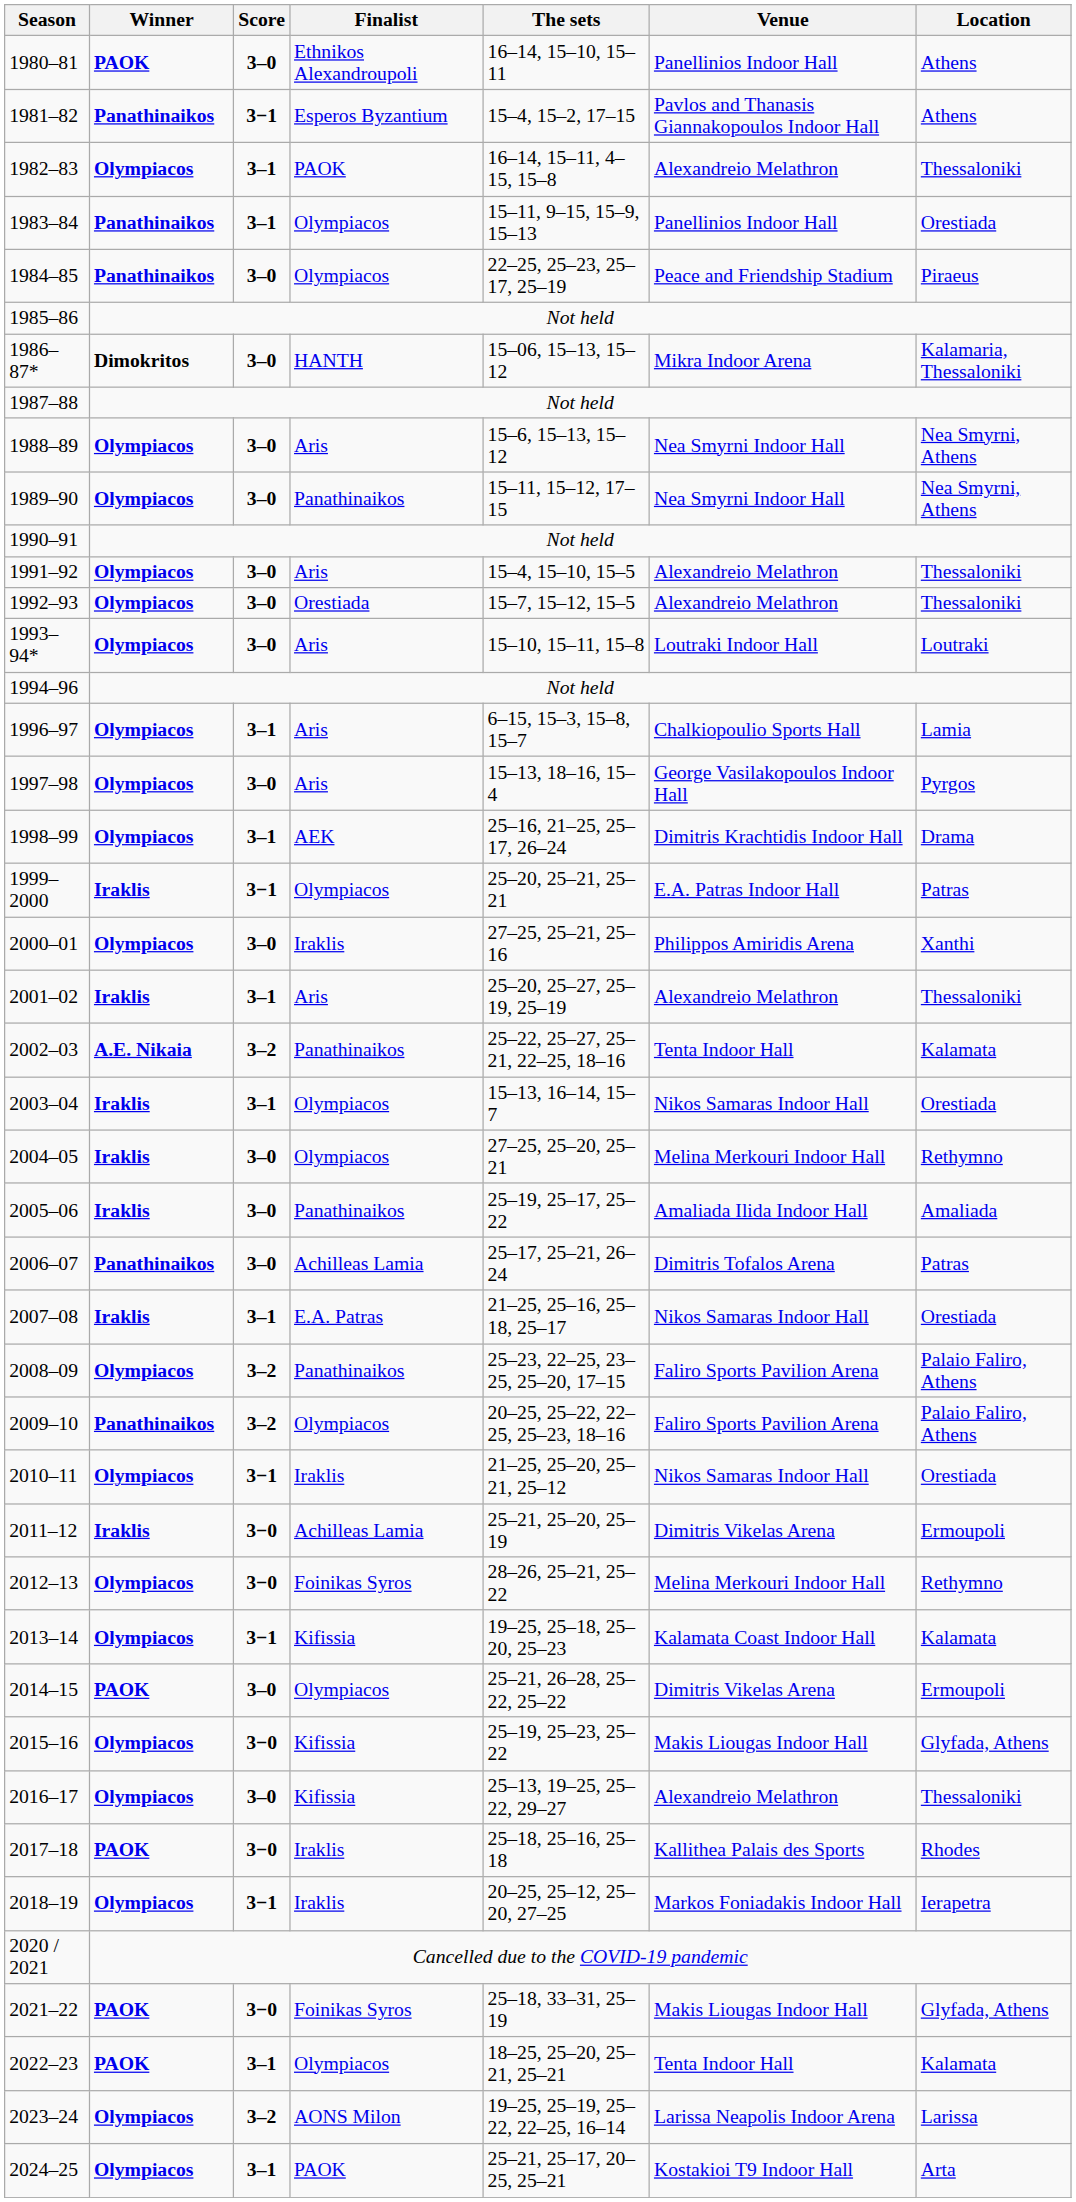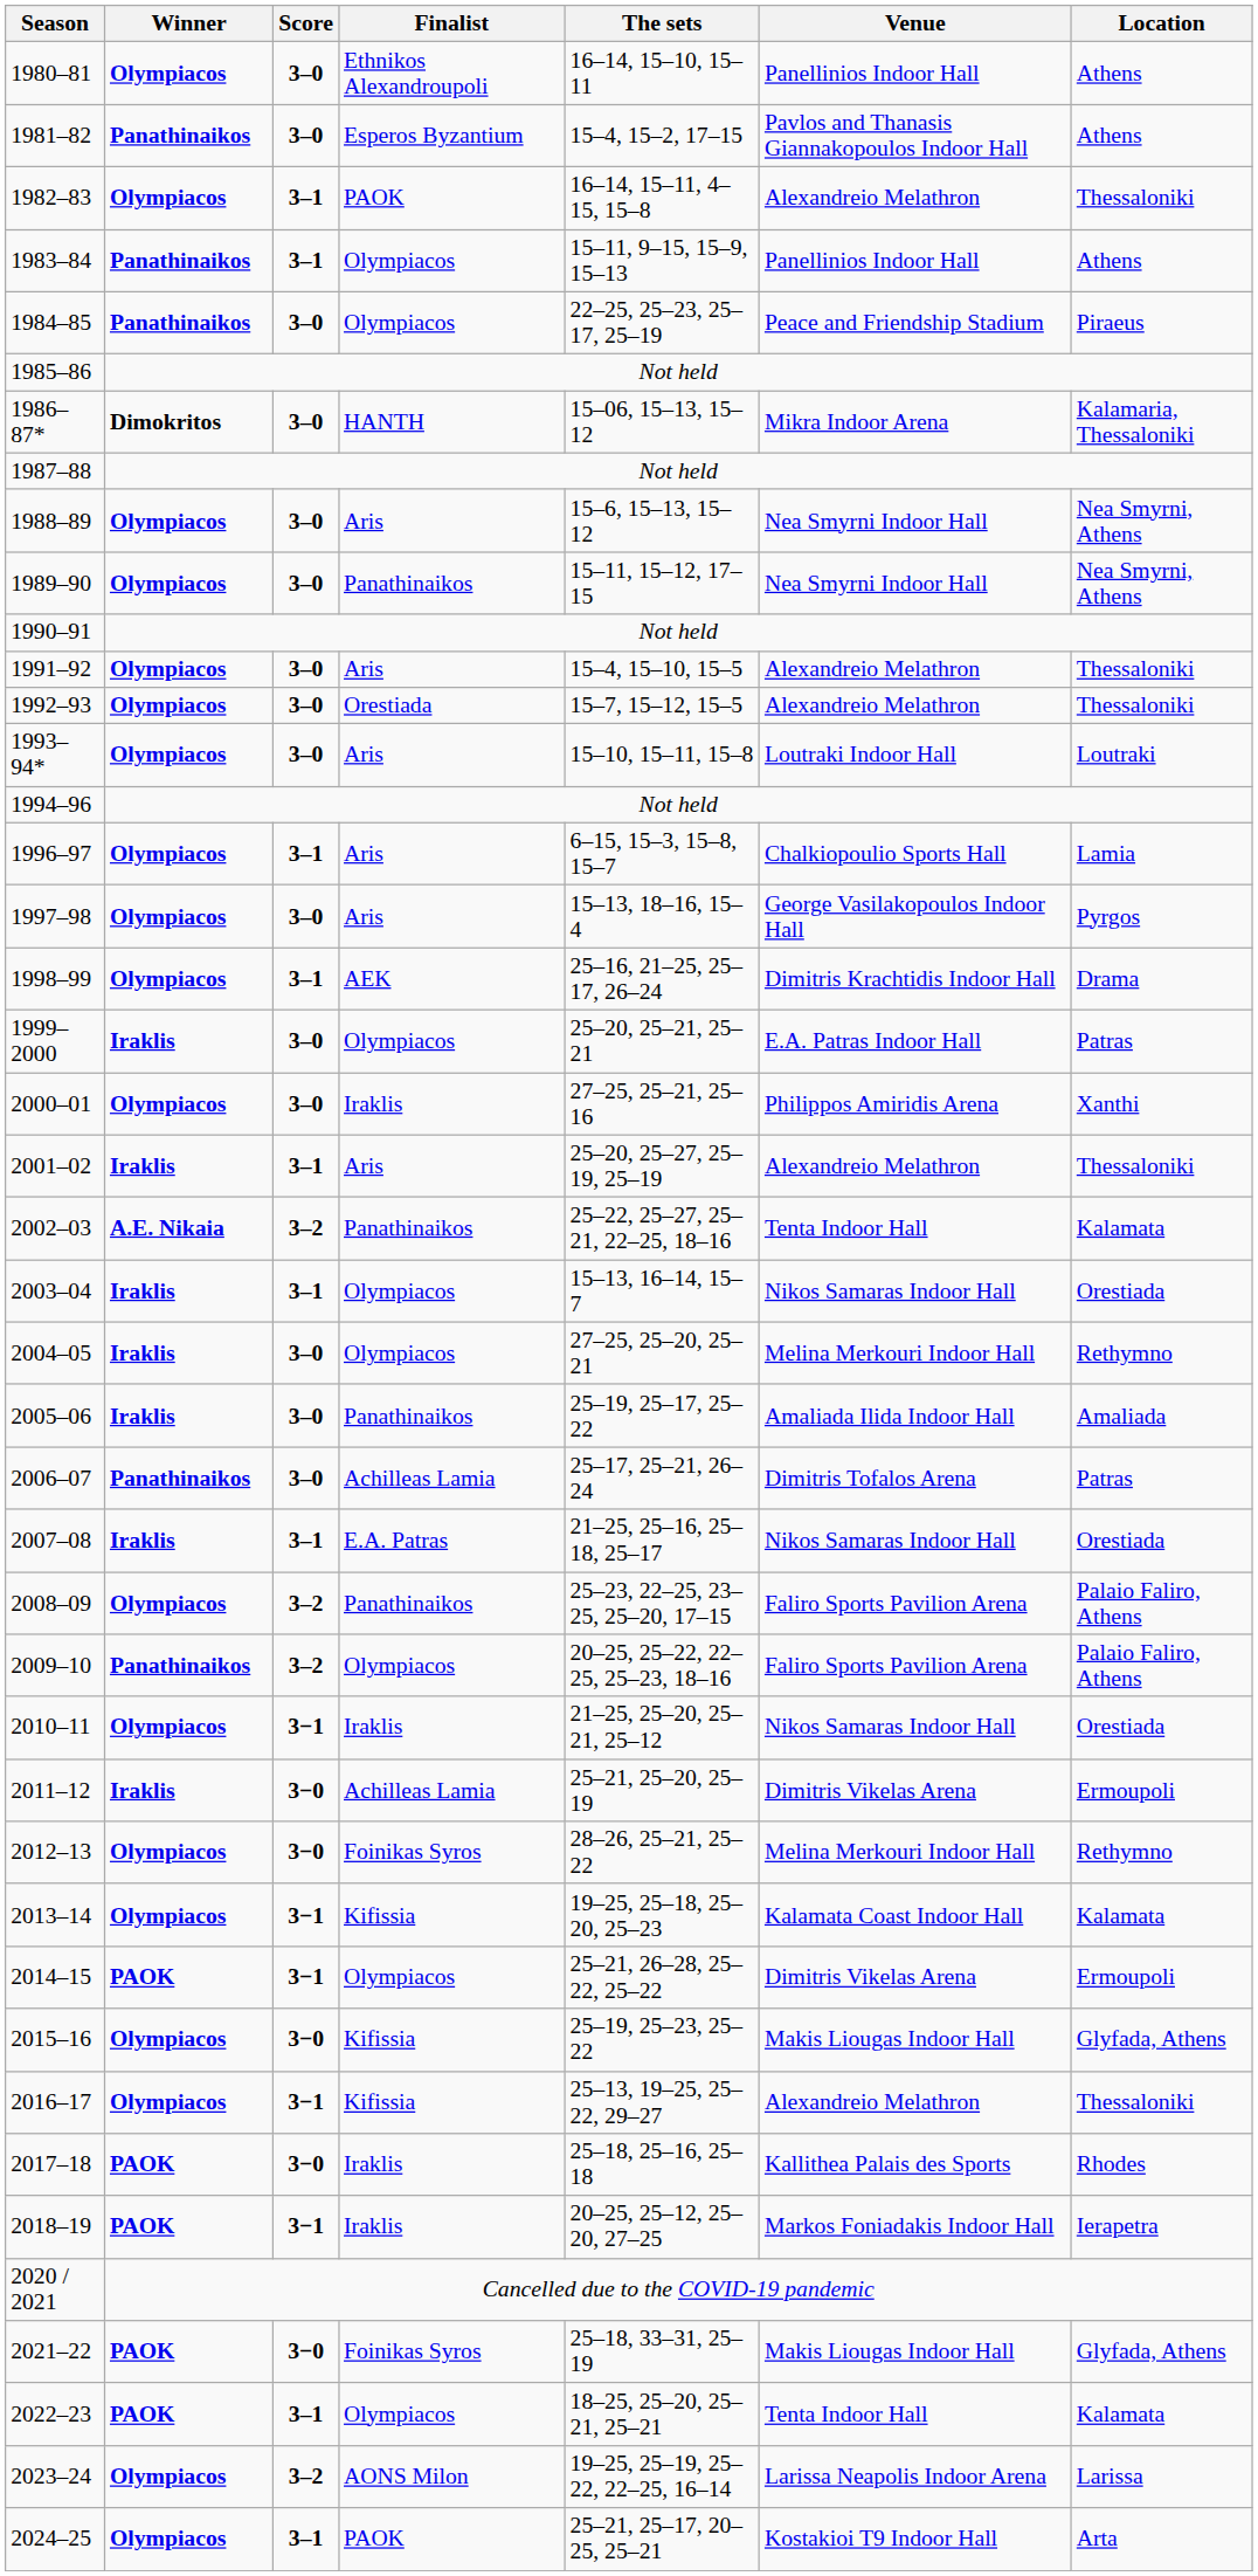1980–81 | Winner: PAOK -> Olympiacos
1981–82 | Score: 3−1 -> 3–0
1983–84 | Location: Orestiada -> Athens
1999–2000 | Score: 3−1 -> 3–0
2014–15 | Score: 3–0 -> 3−1
2016–17 | Score: 3–0 -> 3−1
2018–19 | Winner: Olympiacos -> PAOK
